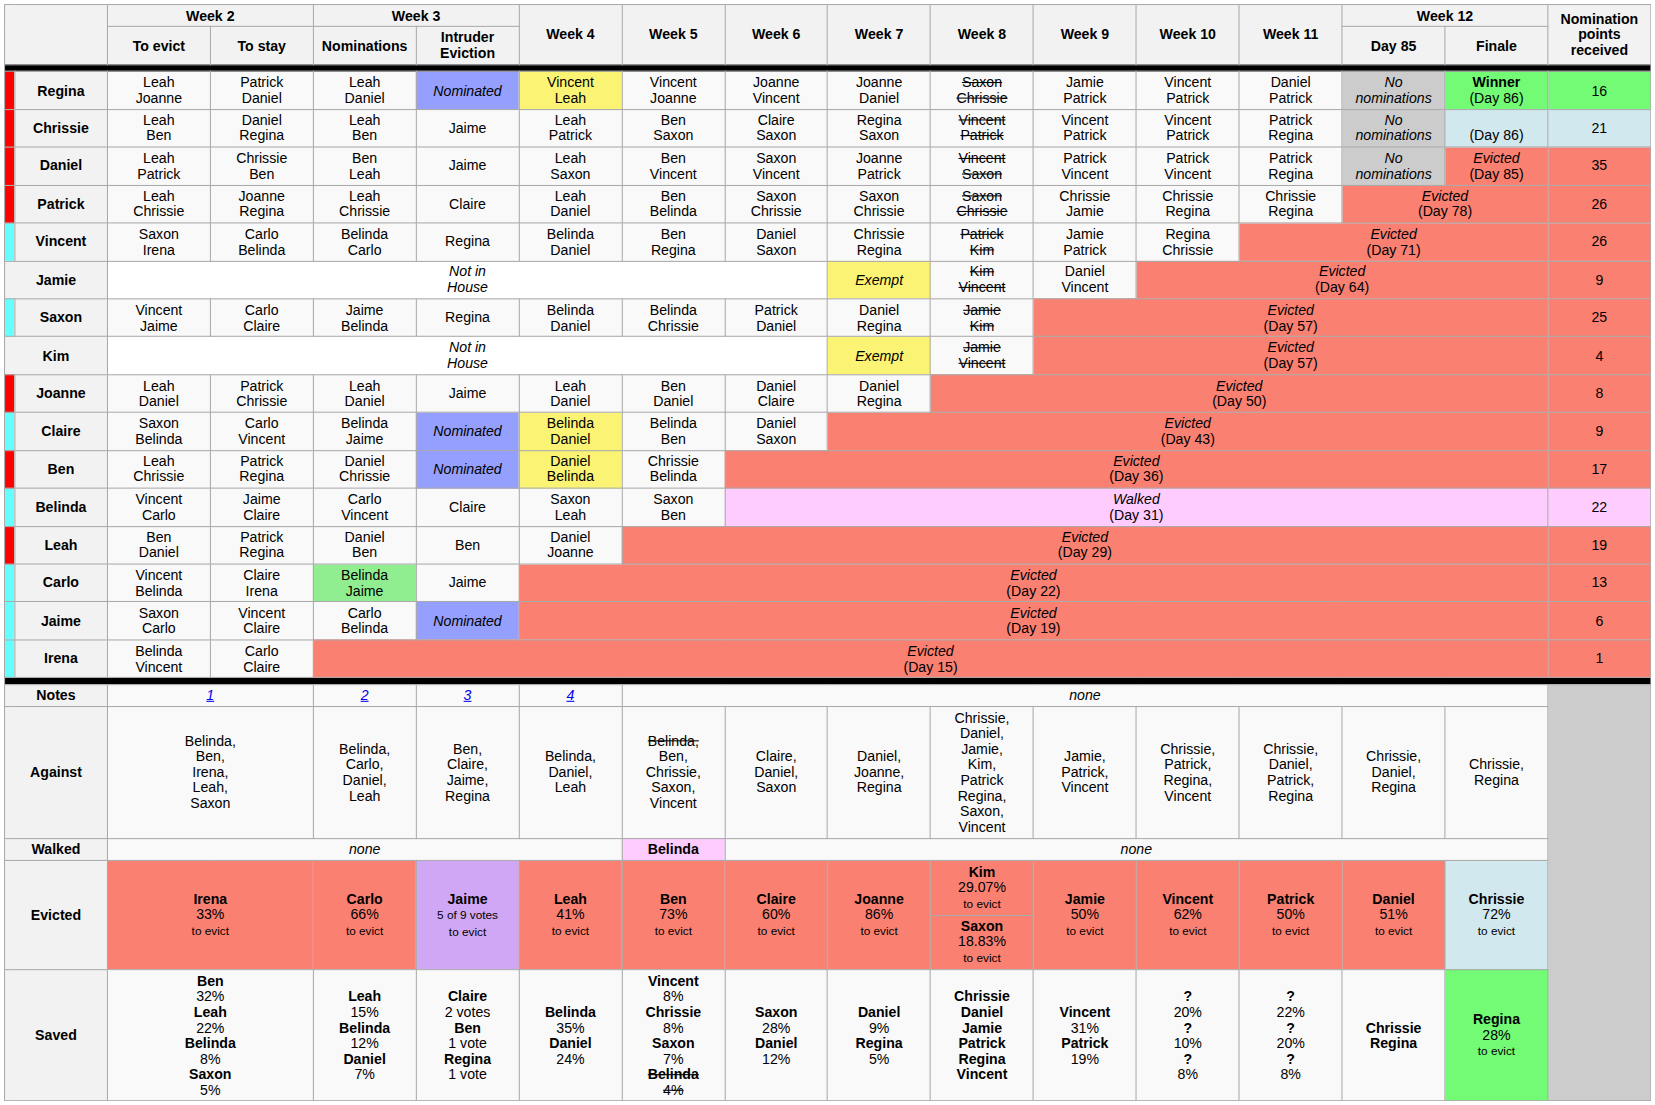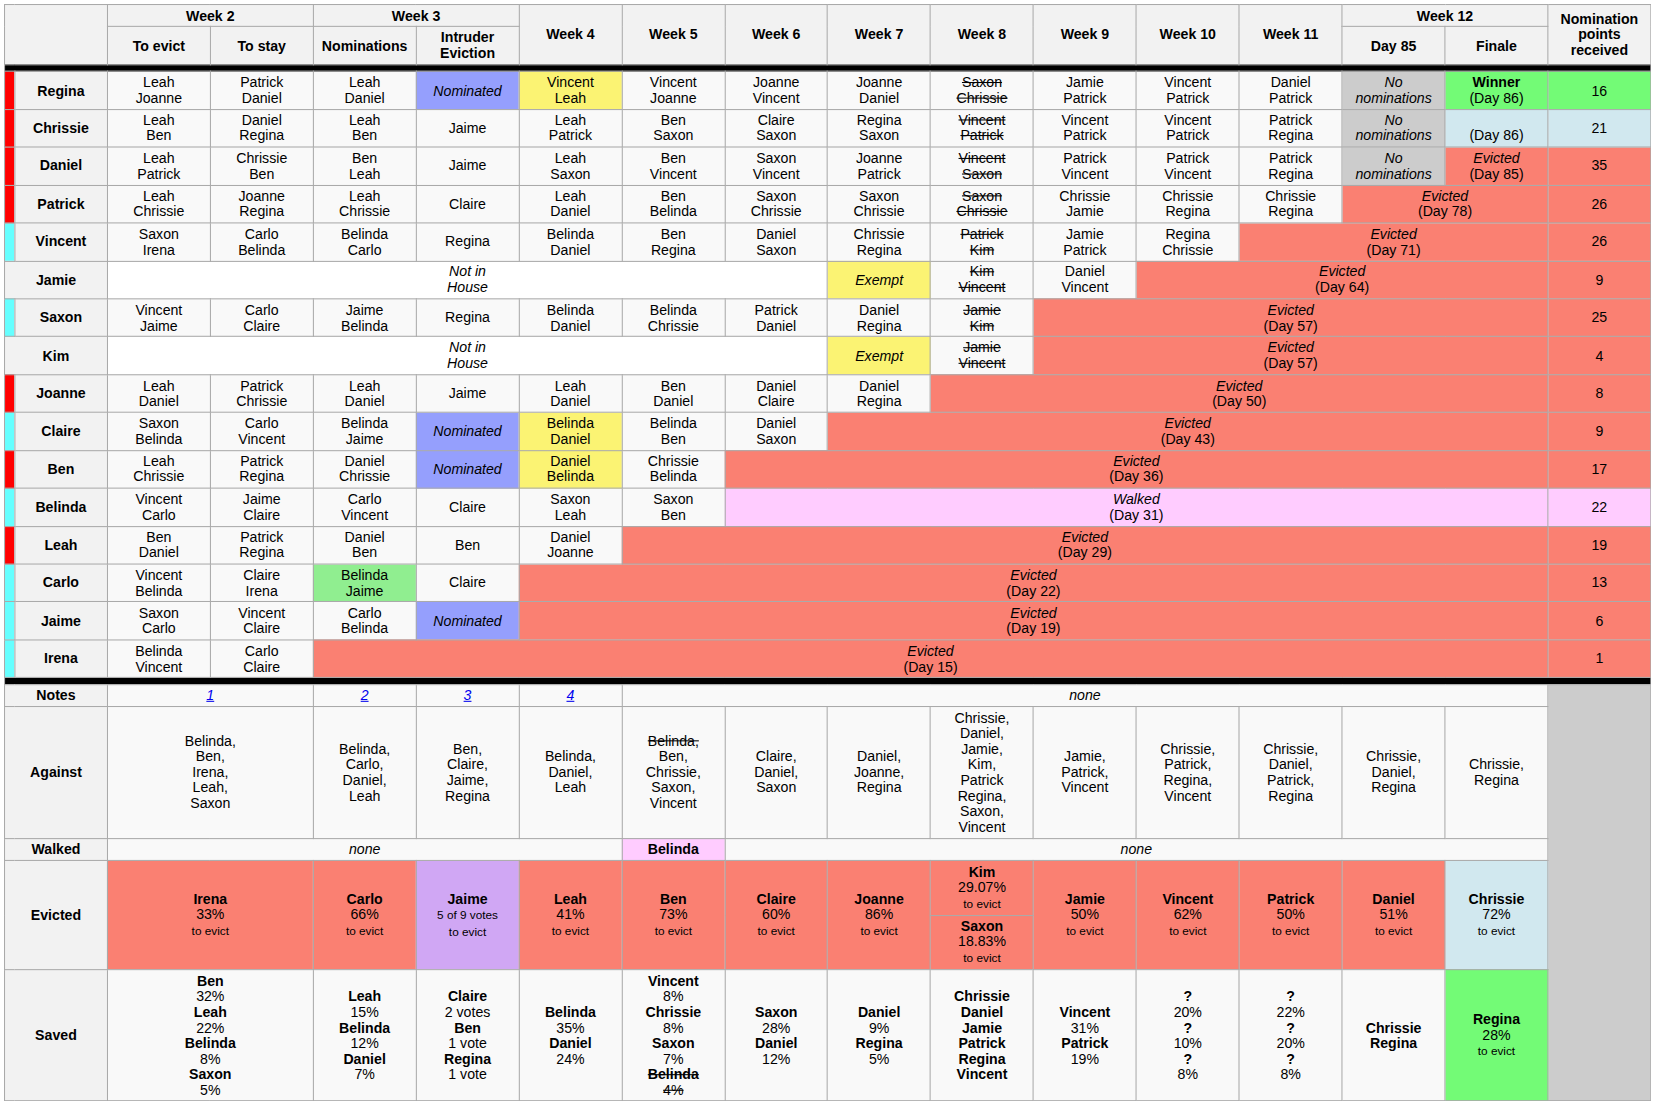Carlo | Week 3 / Intruder Eviction: Jaime -> Claire
